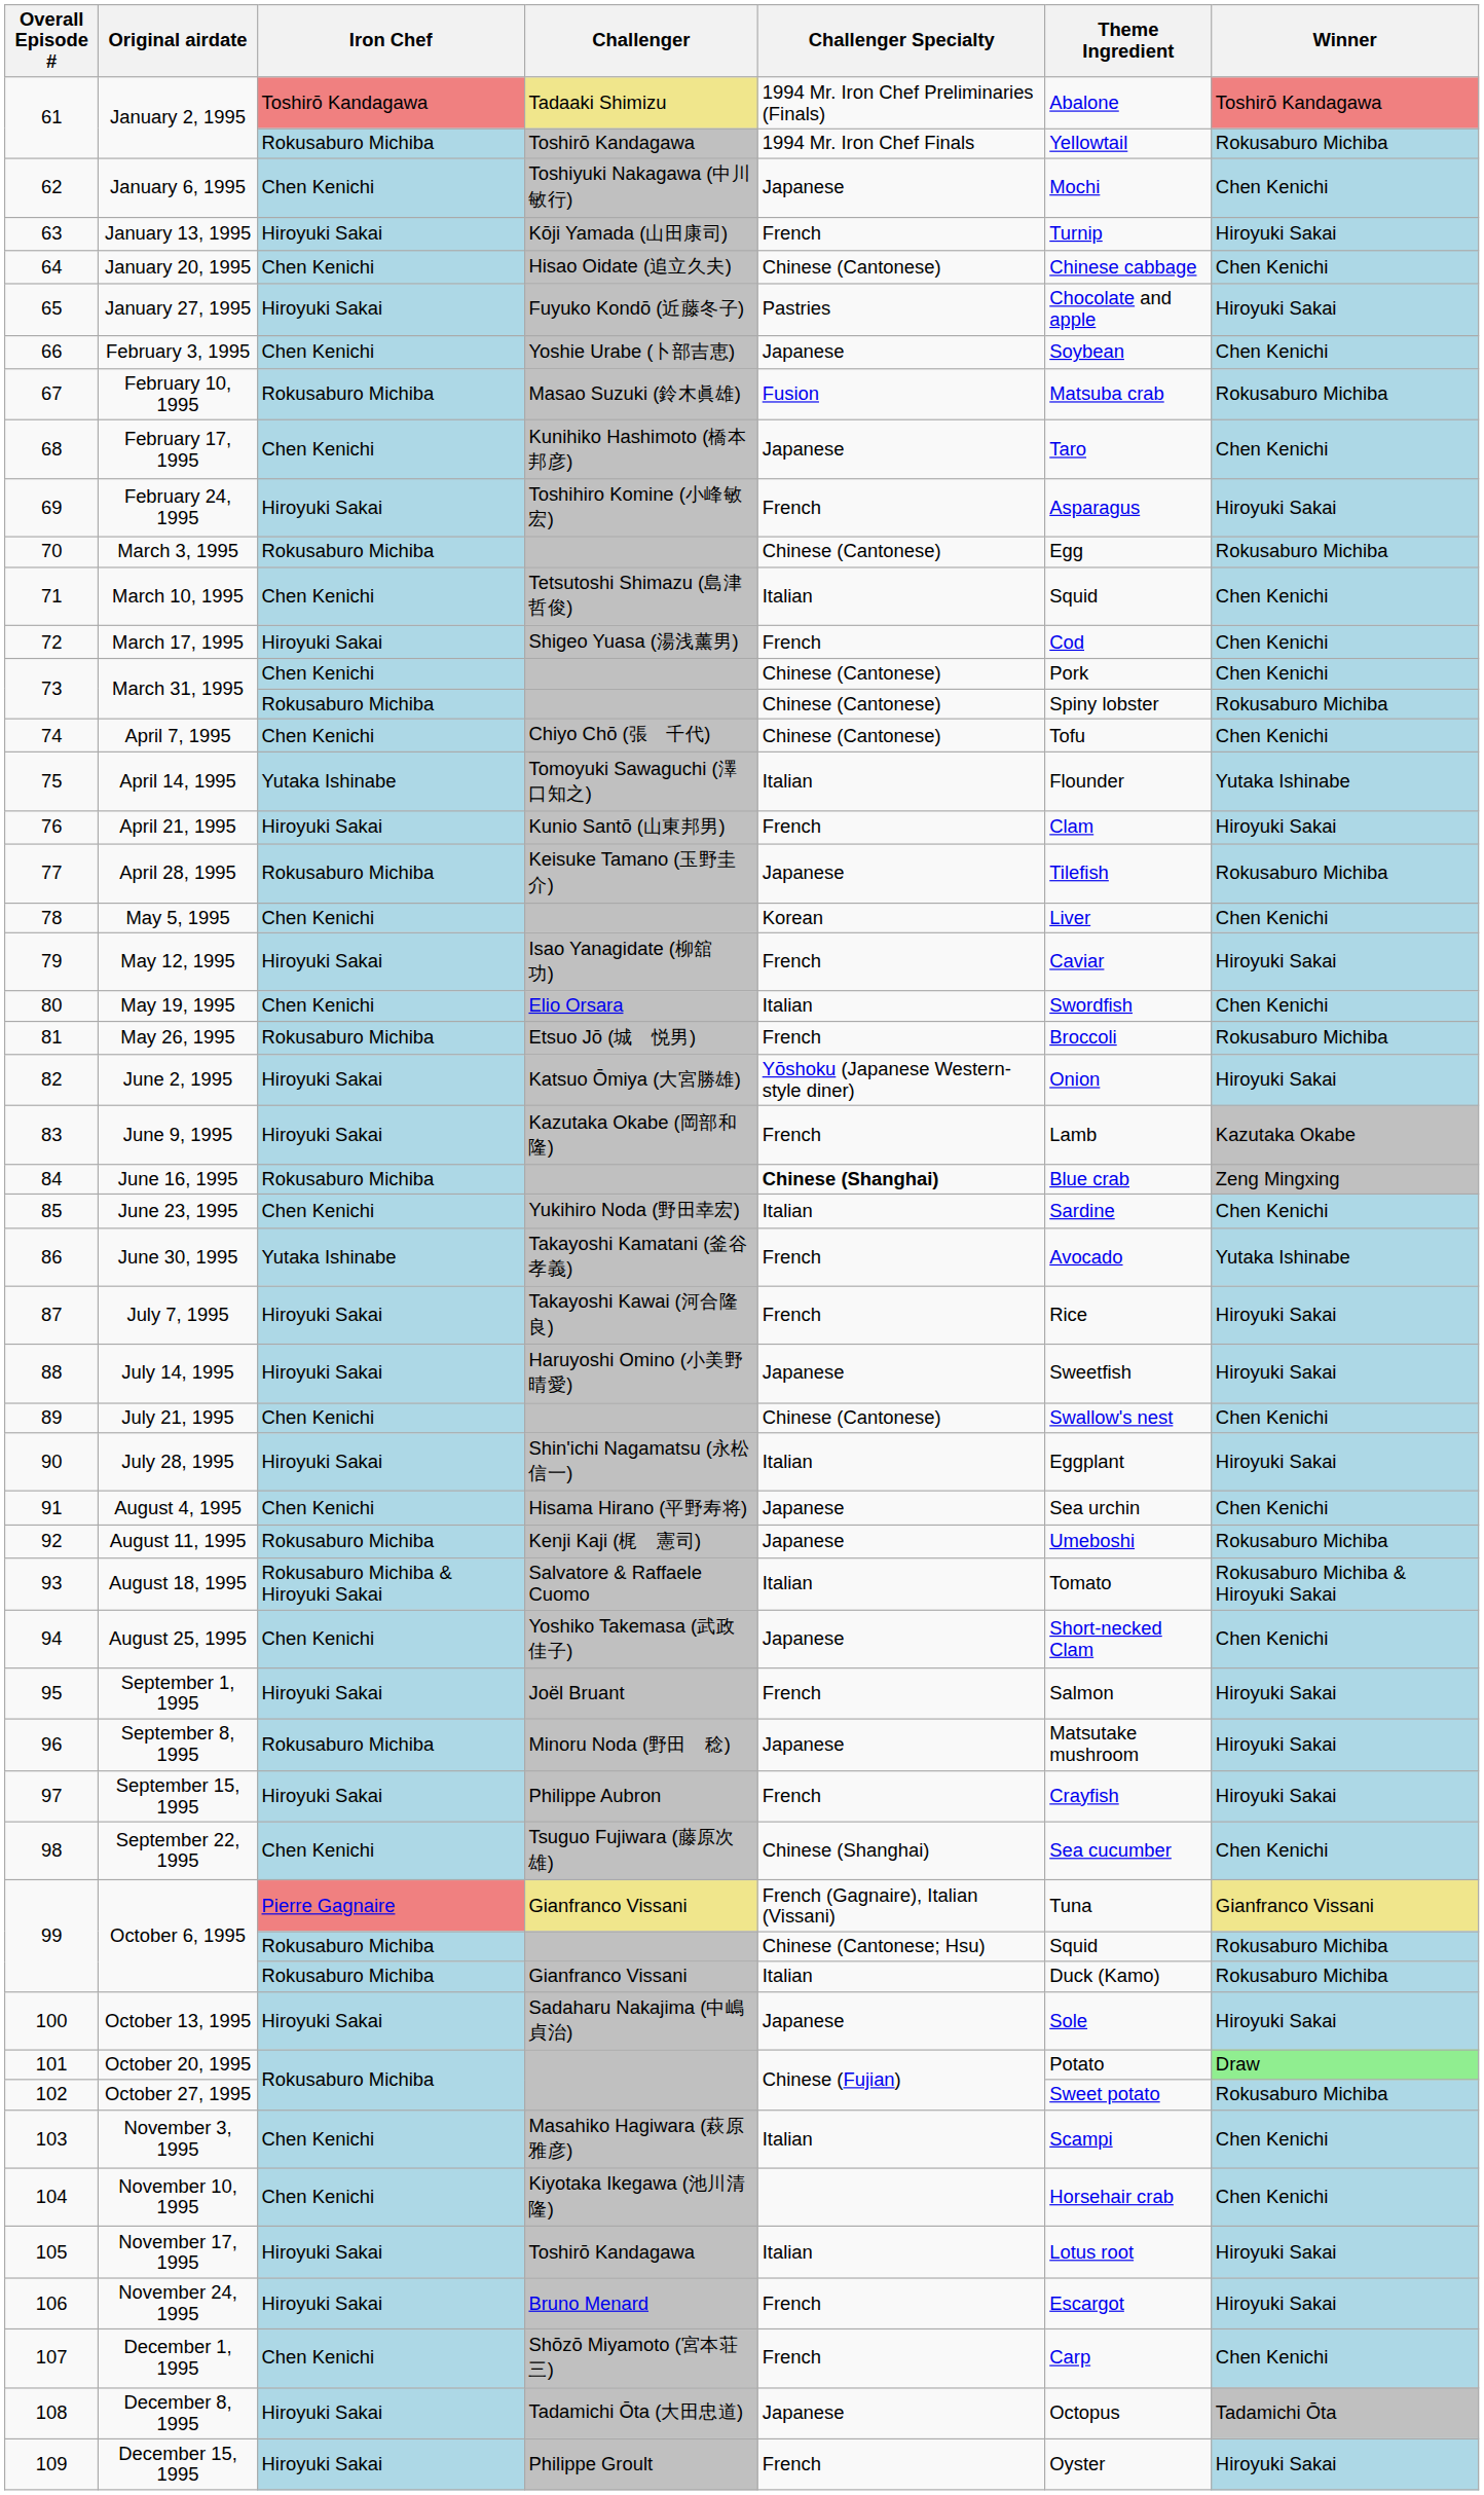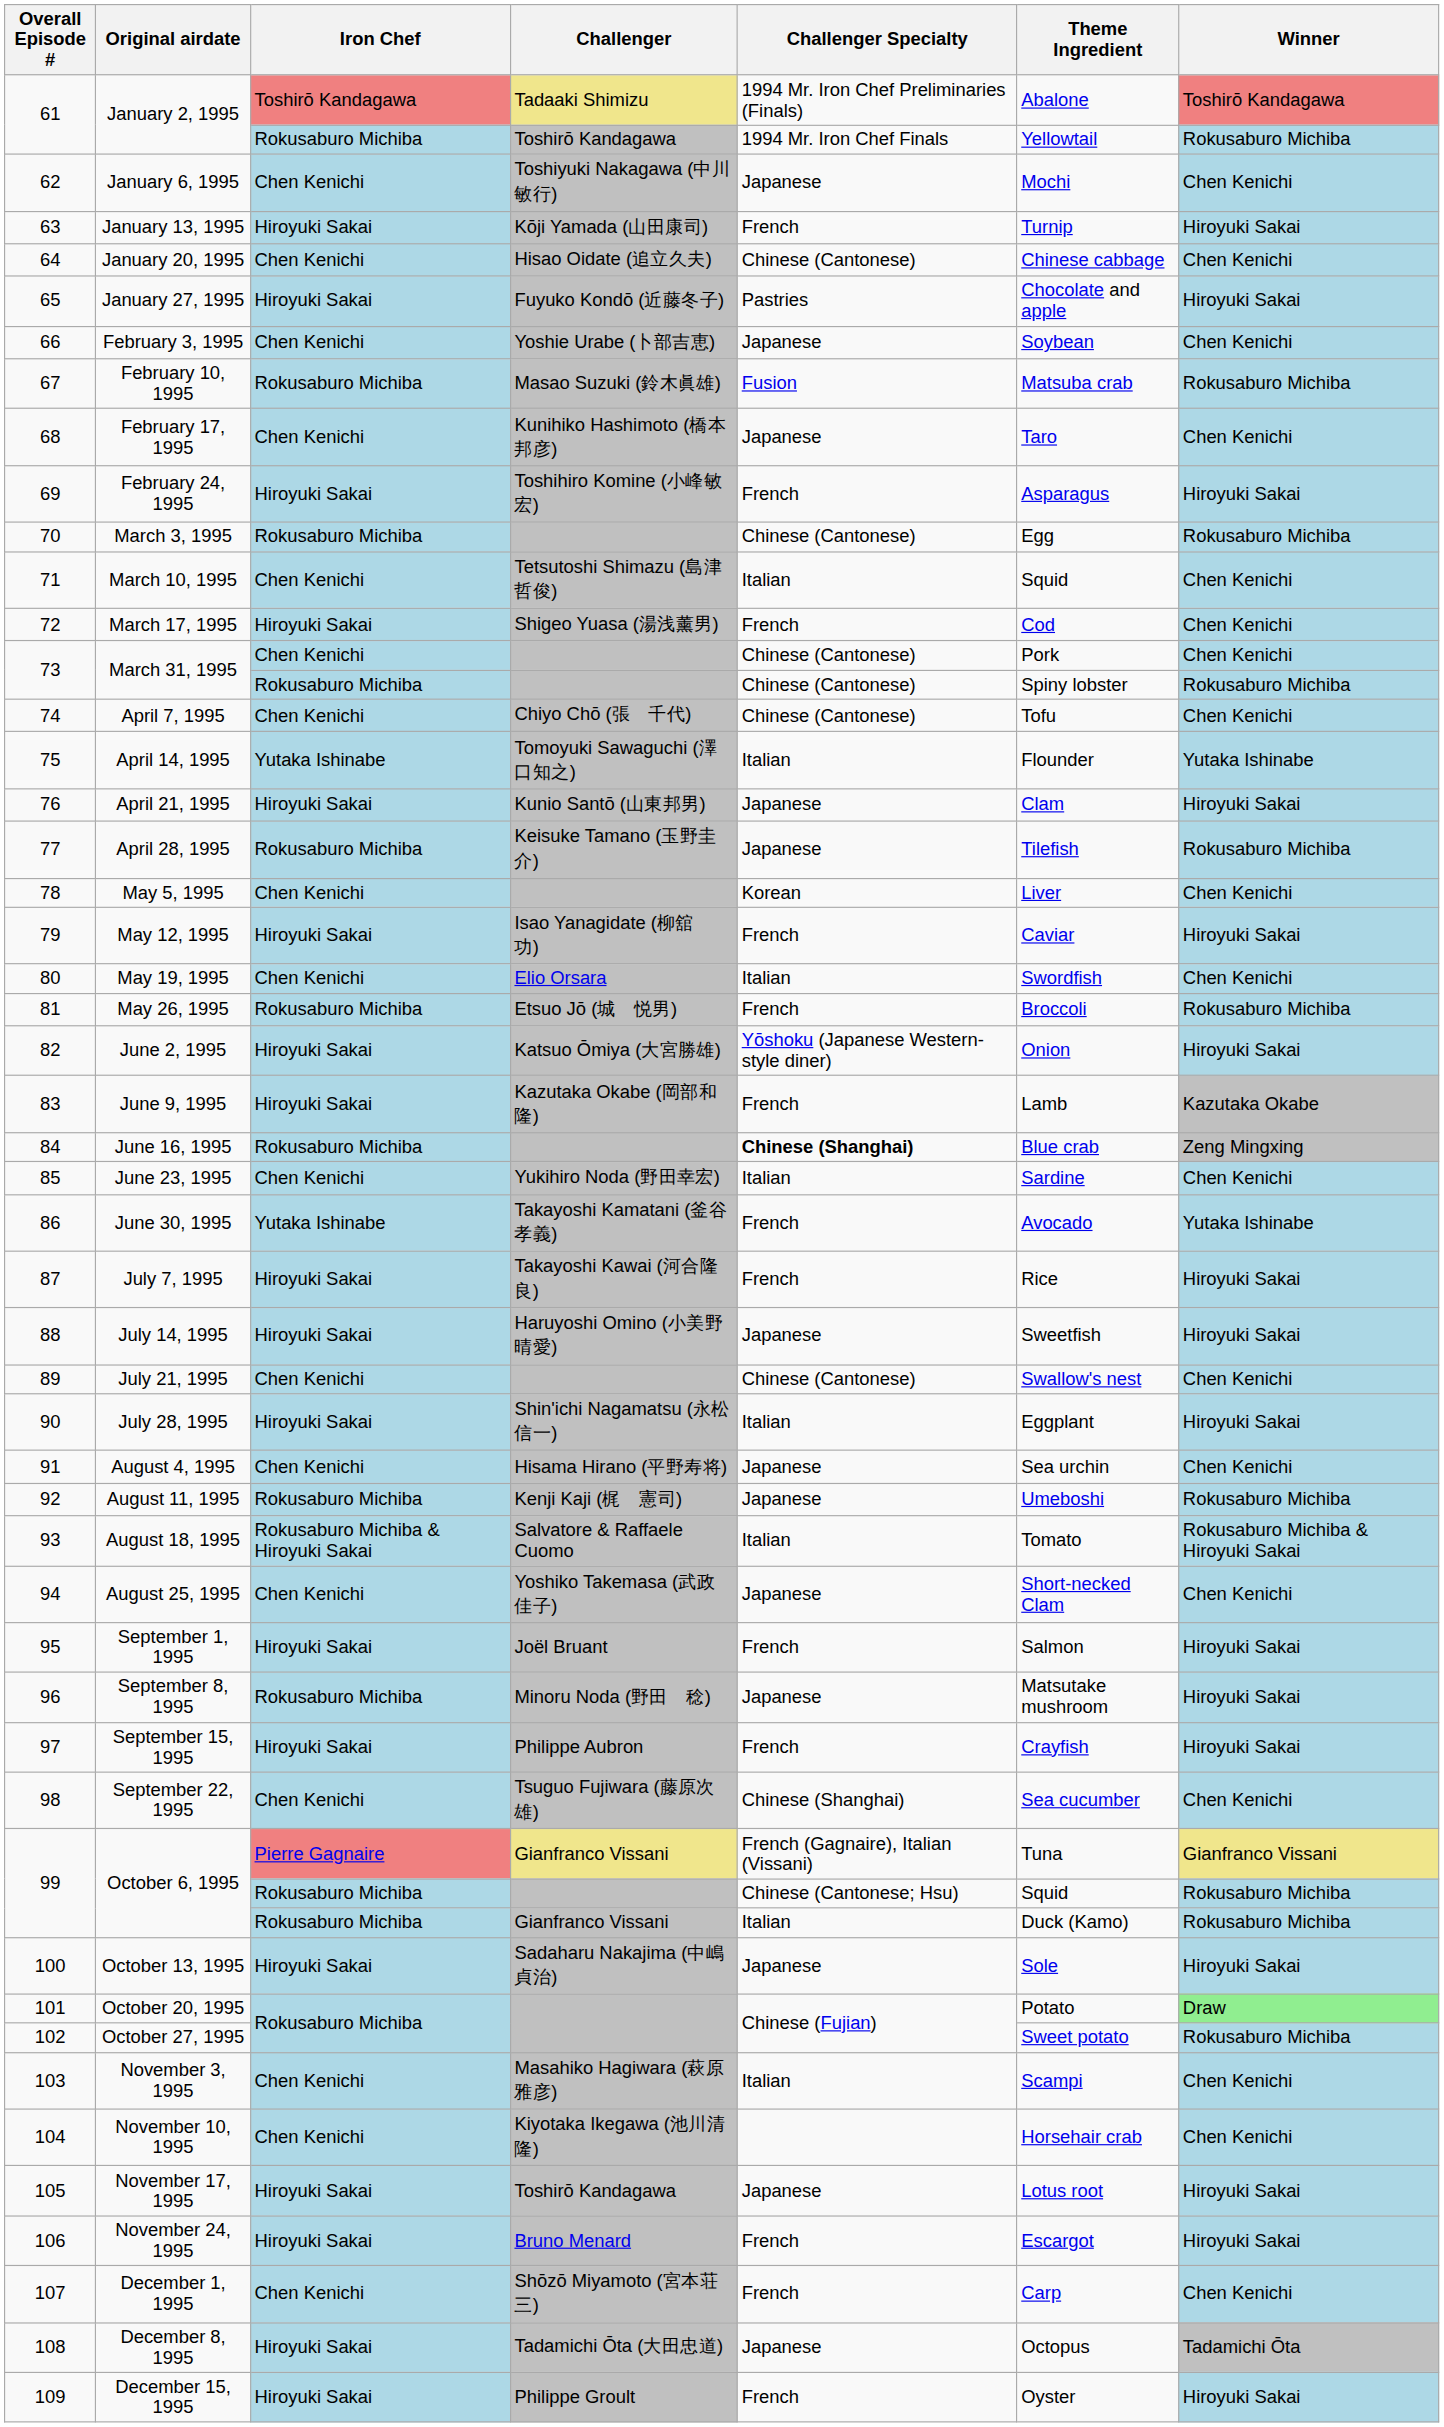April 21, 1995 | Challenger Specialty: French -> Japanese
November 17, 1995 | Challenger Specialty: Italian -> Japanese
